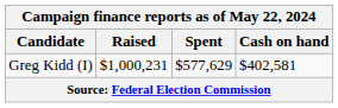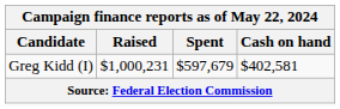Greg Kidd (I) | Spent: $577,629 -> $597,679
